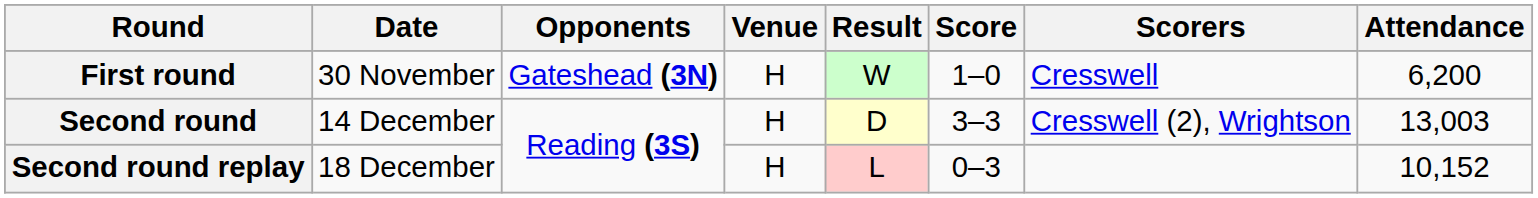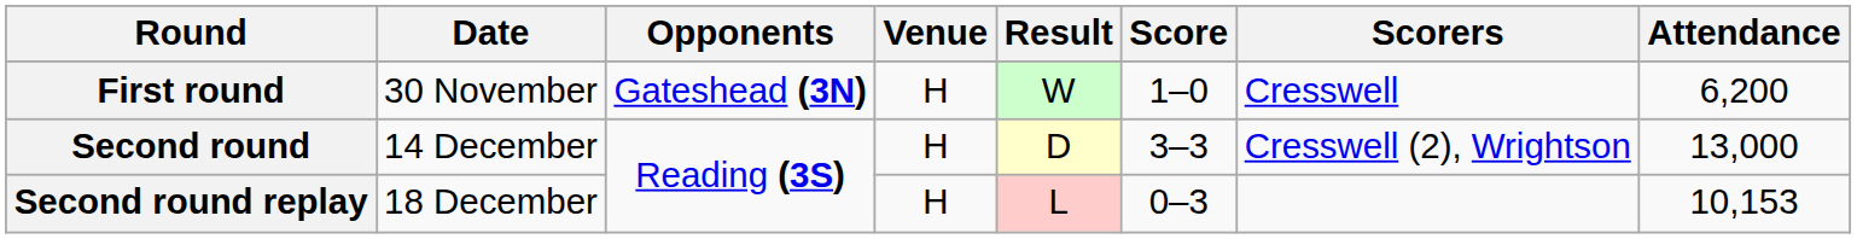Second round | Attendance: 13,003 -> 13,000
Second round replay | Attendance: 10,152 -> 10,153
